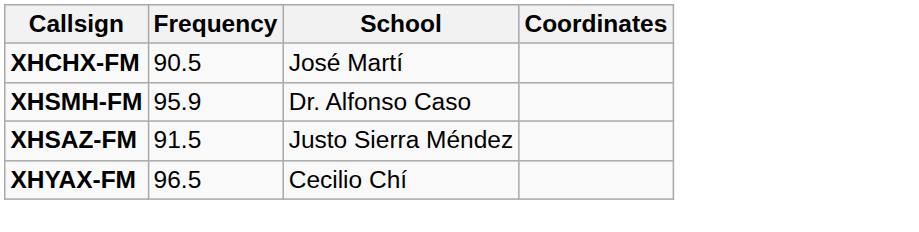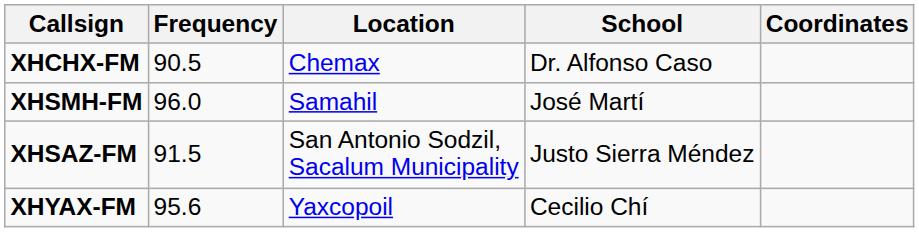+ column: Location | Chemax | Samahil | San Antonio Sodzil, Sacalum Municipality | Yaxcopoil
XHCHX-FM | School: José Martí -> Dr. Alfonso Caso
XHSMH-FM | Frequency: 95.9 -> 96.0
XHSMH-FM | School: Dr. Alfonso Caso -> José Martí
XHYAX-FM | Frequency: 96.5 -> 95.6
